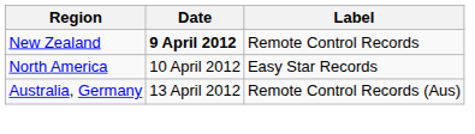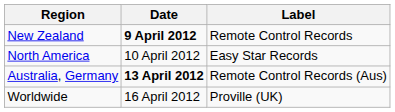Australia, Germany | Date: normal -> bold
+ row: Worldwide | 16 April 2012 | Proville (UK)
